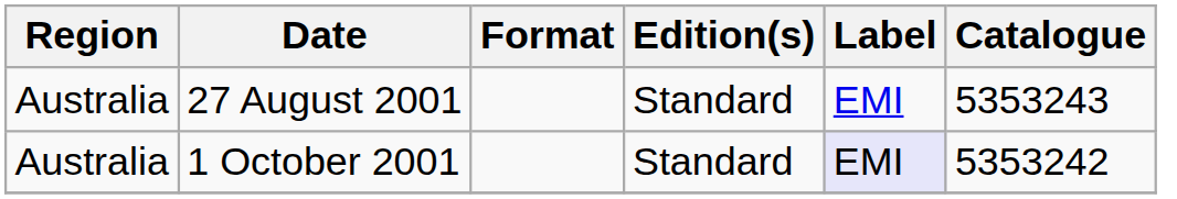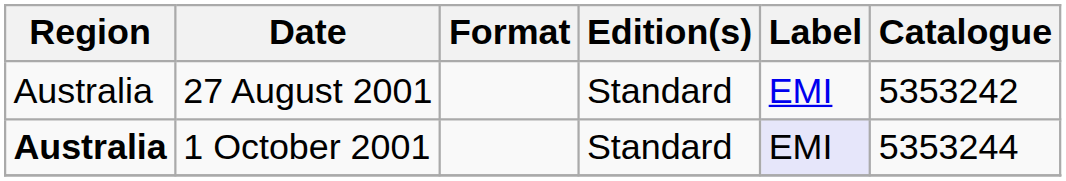27 August 2001 | Catalogue: 5353243 -> 5353242
1 October 2001 | Region: normal -> bold
1 October 2001 | Catalogue: 5353242 -> 5353244
